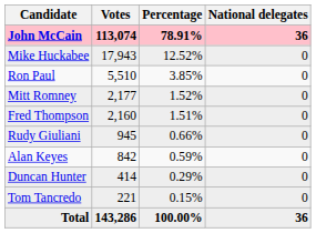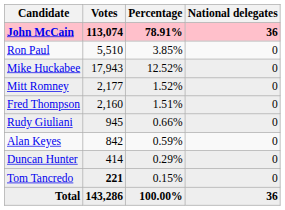rows swapped: Mike Huckabee <-> Ron Paul
Tom Tancredo | Votes: normal -> bold
